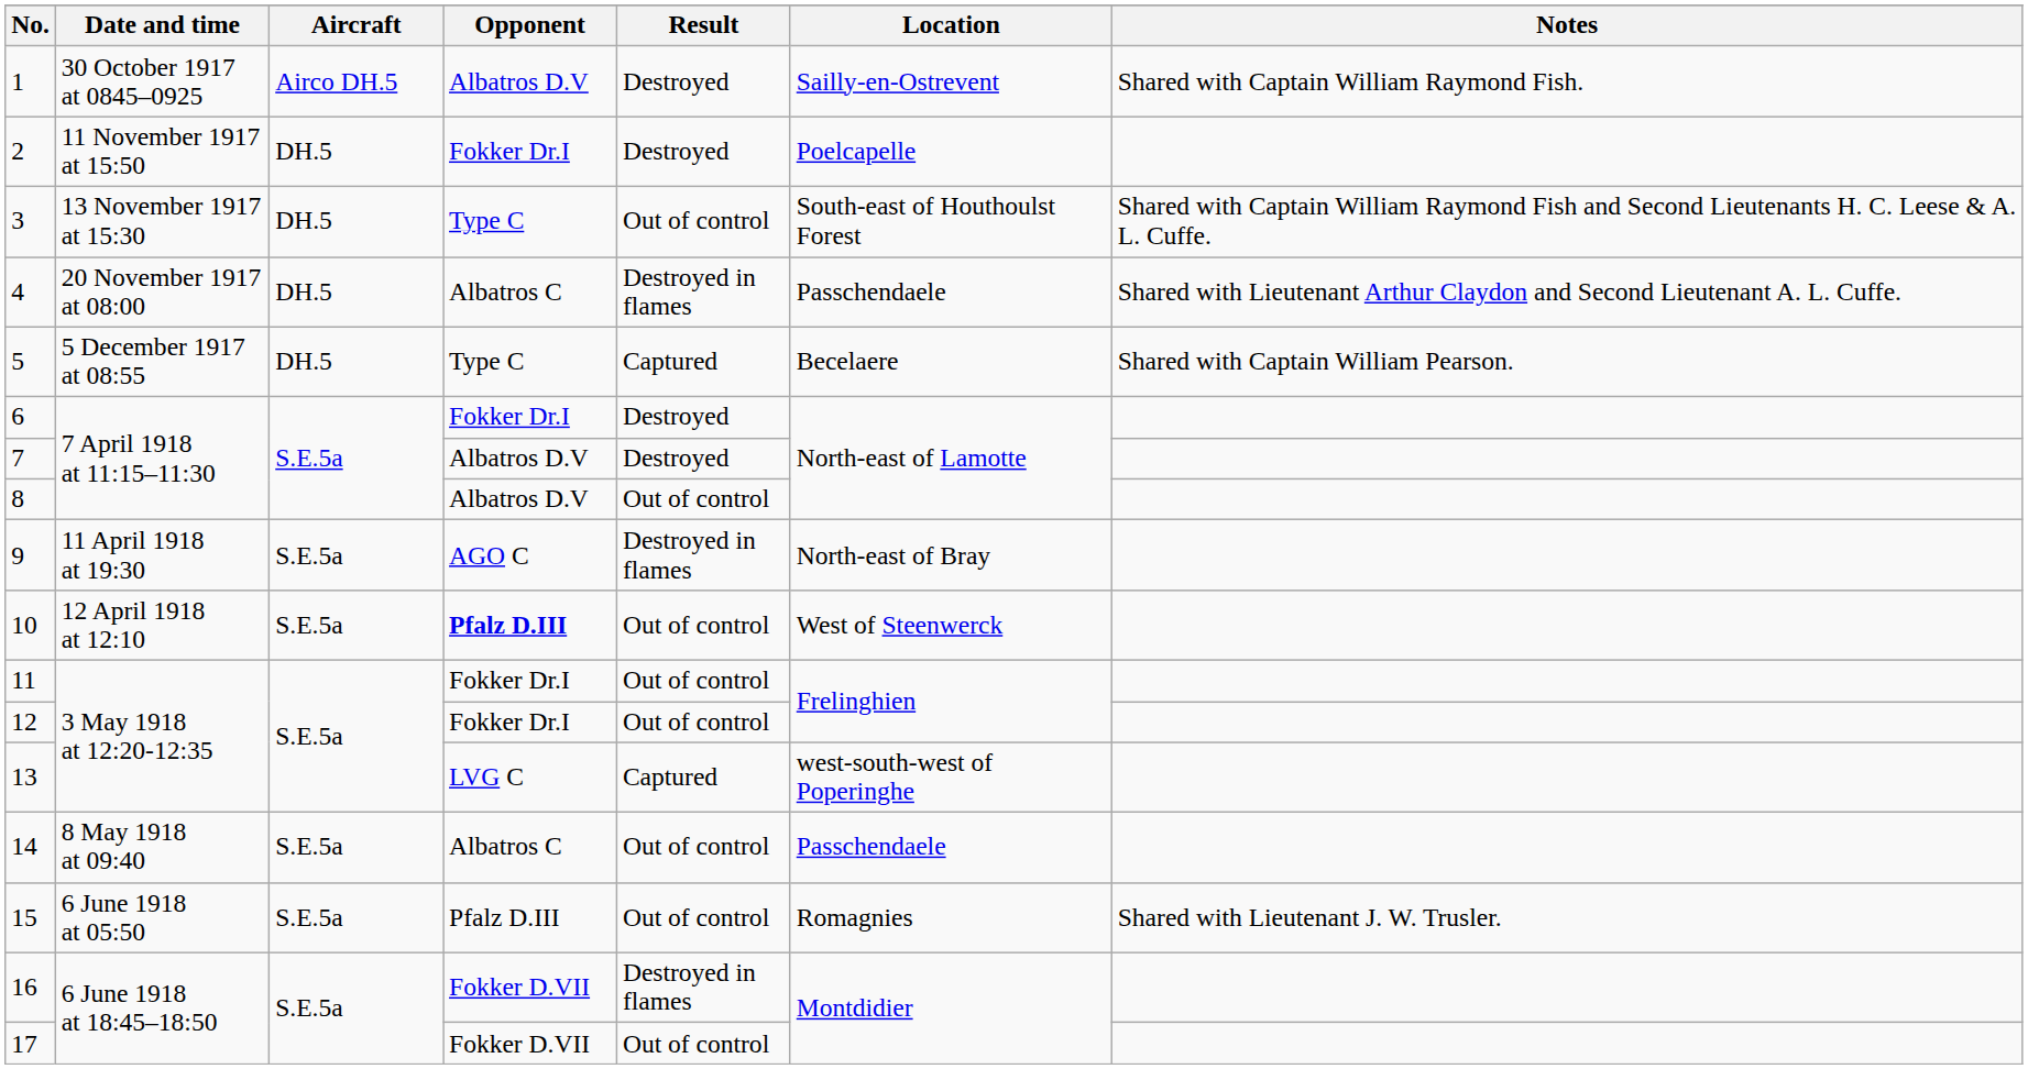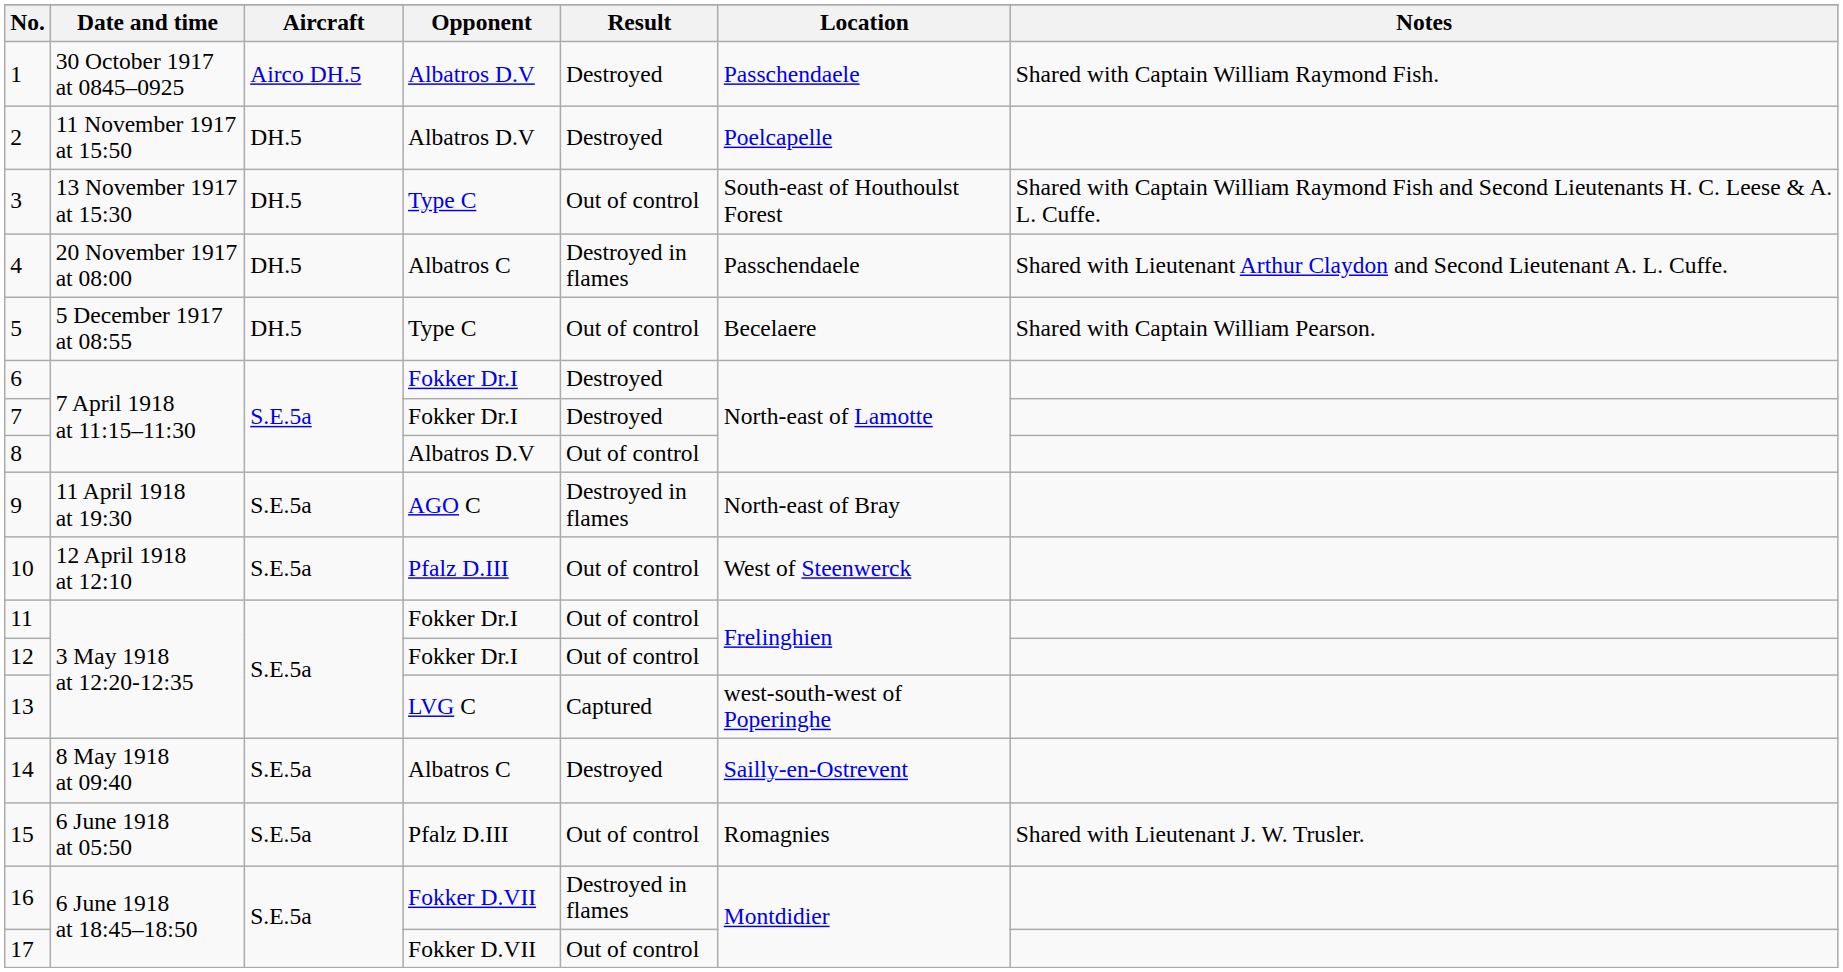1 | Location: Sailly-en-Ostrevent -> Passchendaele
2 | Opponent: Fokker Dr.I -> Albatros D.V
5 | Result: Captured -> Out of control
7 | Opponent: Albatros D.V -> Fokker Dr.I
10 | Opponent: bold -> normal
14 | Result: Out of control -> Destroyed
14 | Location: Passchendaele -> Sailly-en-Ostrevent
